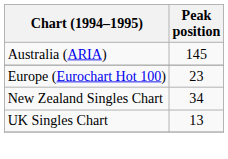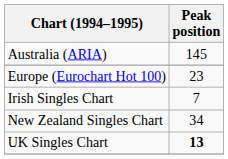+ row: Irish Singles Chart | 7
UK Singles Chart | Peak position: normal -> bold
